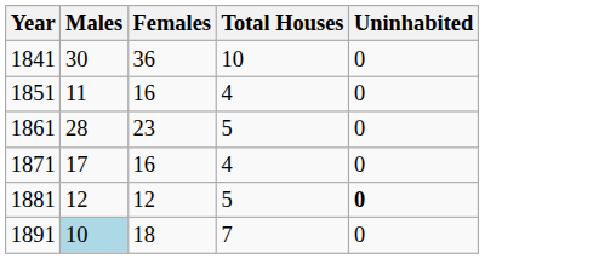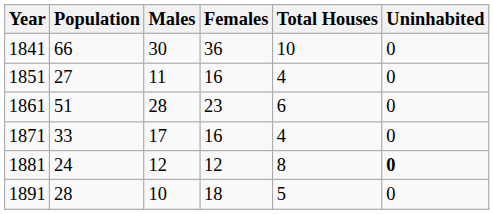+ column: Population | 66 | 27 | 51 | 33 | 24 | 28
1861 | Total Houses: 5 -> 6
1881 | Total Houses: 5 -> 8
1891 | Males: lightblue background -> no background
1891 | Total Houses: 7 -> 5
